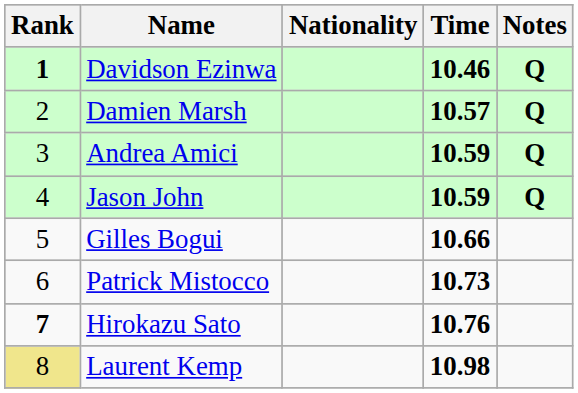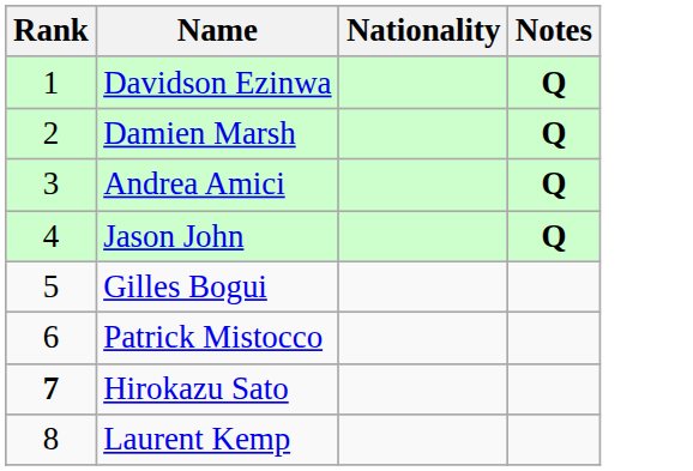- column: Time | 10.46 | 10.57 | 10.59 | 10.59 | 10.66 | 10.73 | 10.76 | 10.98
Davidson Ezinwa | Rank: bold -> normal
Laurent Kemp | Rank: khaki background -> no background
